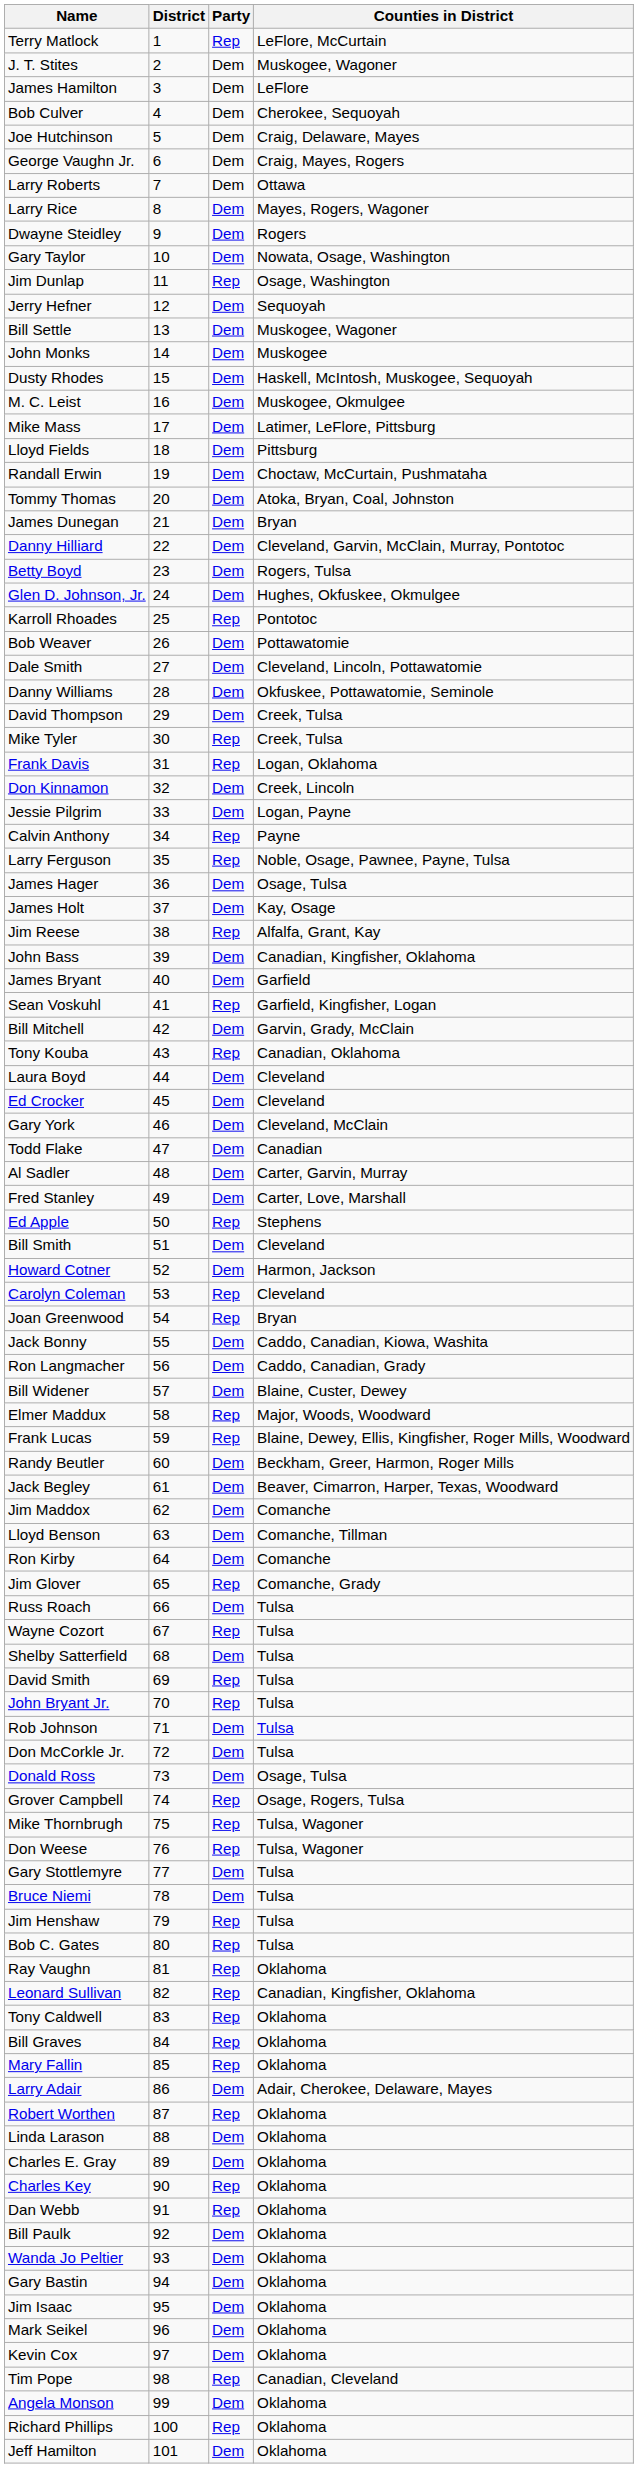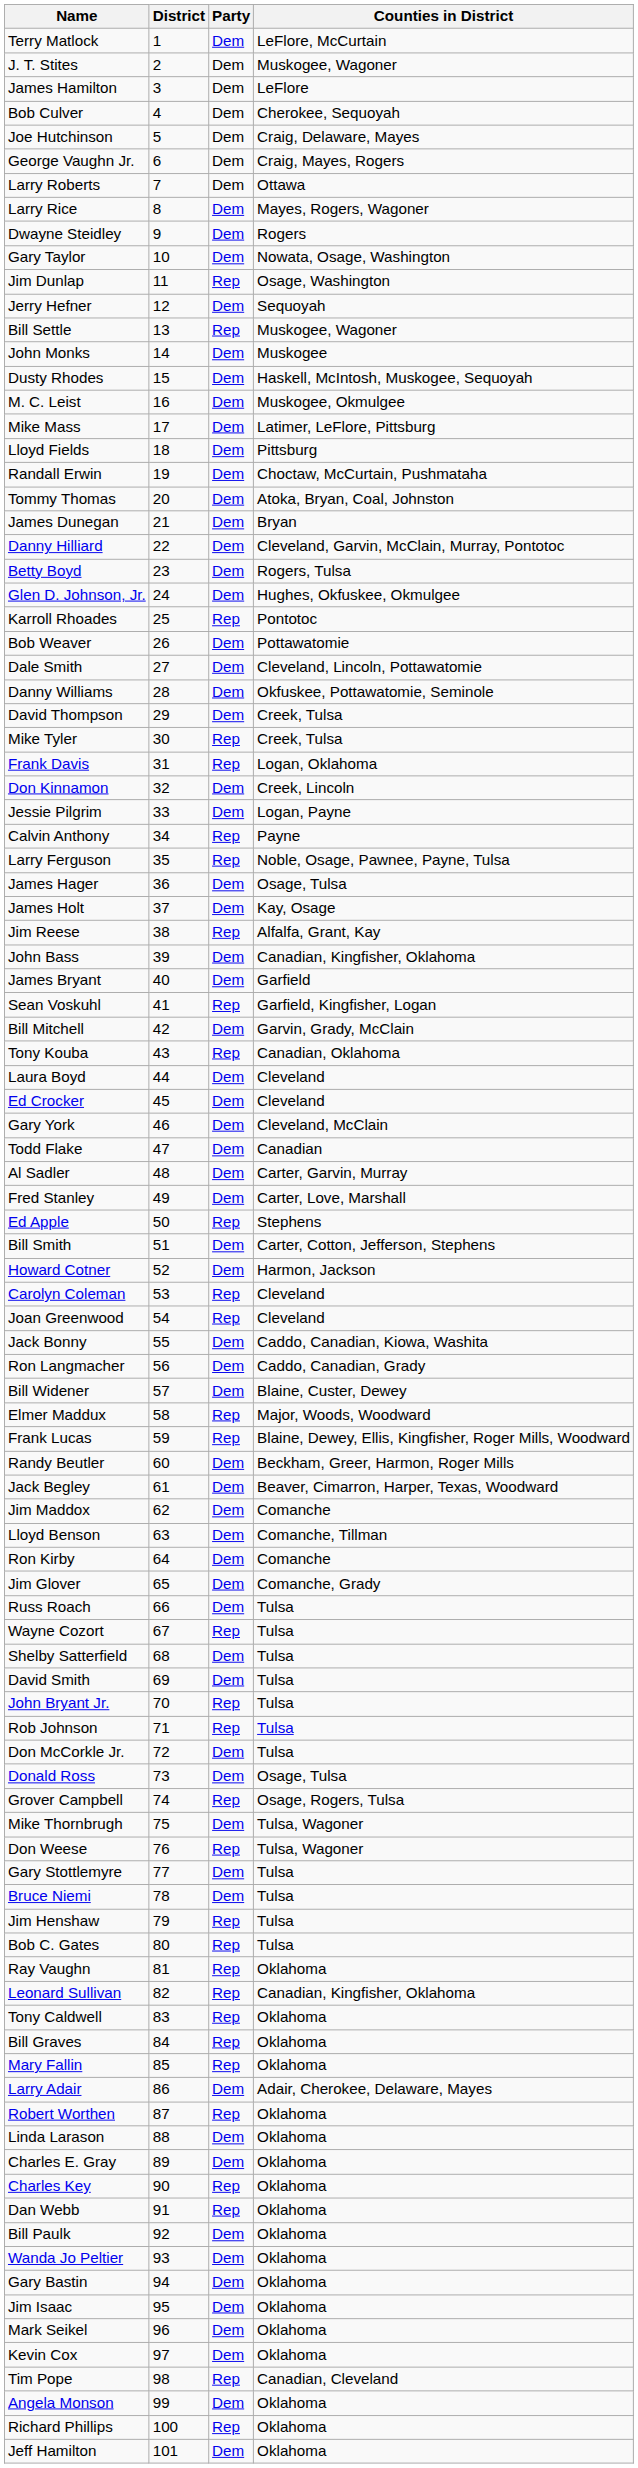Terry Matlock | Party: Rep -> Dem
Bill Settle | Party: Dem -> Rep
Bill Smith | Counties in District: Cleveland -> Carter, Cotton, Jefferson, Stephens
Joan Greenwood | Counties in District: Bryan -> Cleveland
Jim Glover | Party: Rep -> Dem
David Smith | Party: Rep -> Dem
Rob Johnson | Party: Dem -> Rep
Mike Thornbrugh | Party: Rep -> Dem
